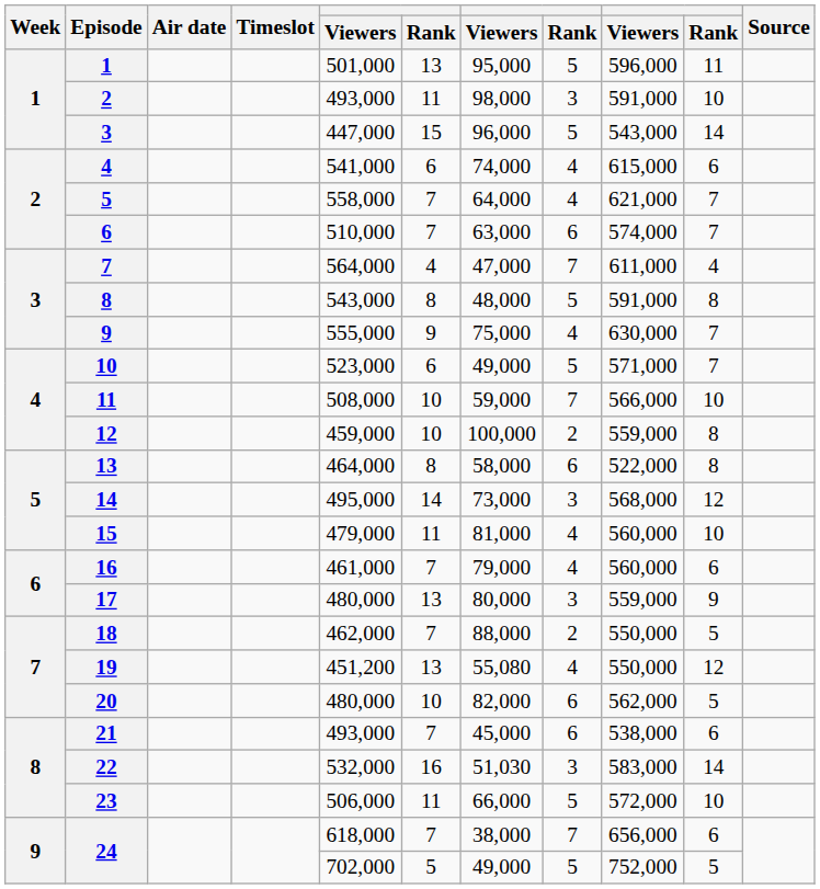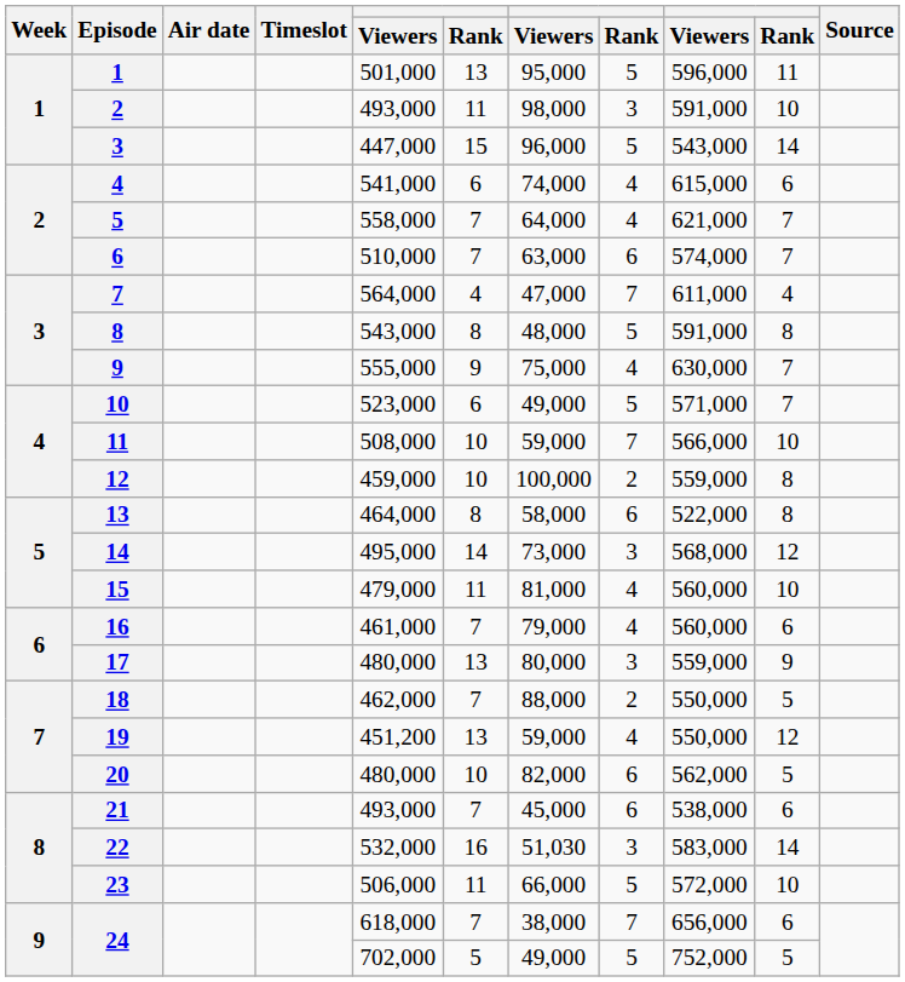19 | column 7: 55,080 -> 59,000
